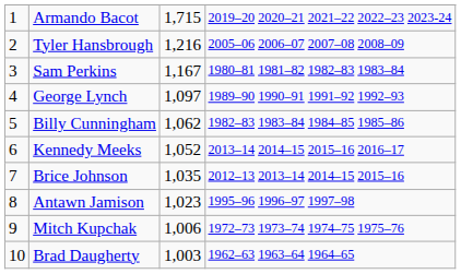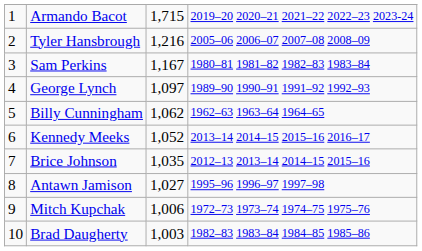Billy Cunningham | column 4: 1982–83 1983–84 1984–85 1985–86 -> 1962–63 1963–64 1964–65
Antawn Jamison | column 3: 1,023 -> 1,027
Brad Daugherty | column 4: 1962–63 1963–64 1964–65 -> 1982–83 1983–84 1984–85 1985–86
